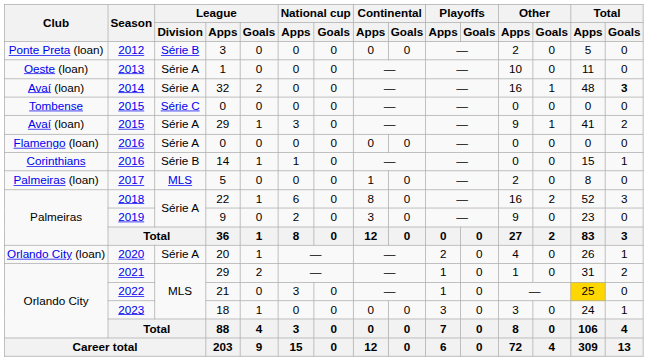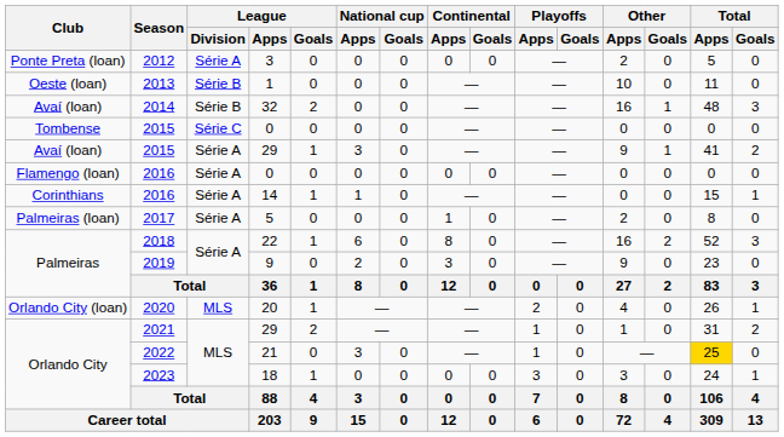2012 | League / Division: Série B -> Série A
2013 | League / Division: Série A -> Série B
2014 | League / Division: Série A -> Série B
2014 | Total / Goals: bold -> normal
2016 / 14 | League / Division: Série B -> Série A
2017 | League / Division: MLS -> Série A
2020 | League / Division: Série A -> MLS
